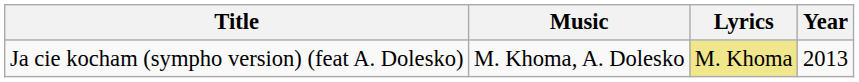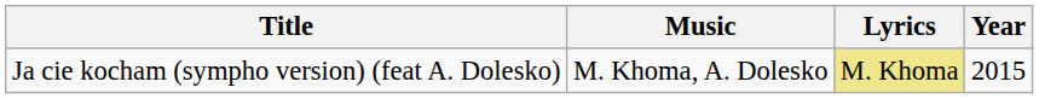Ja cie kocham (sympho version) (feat A. Dolesko) | Year: 2013 -> 2015
